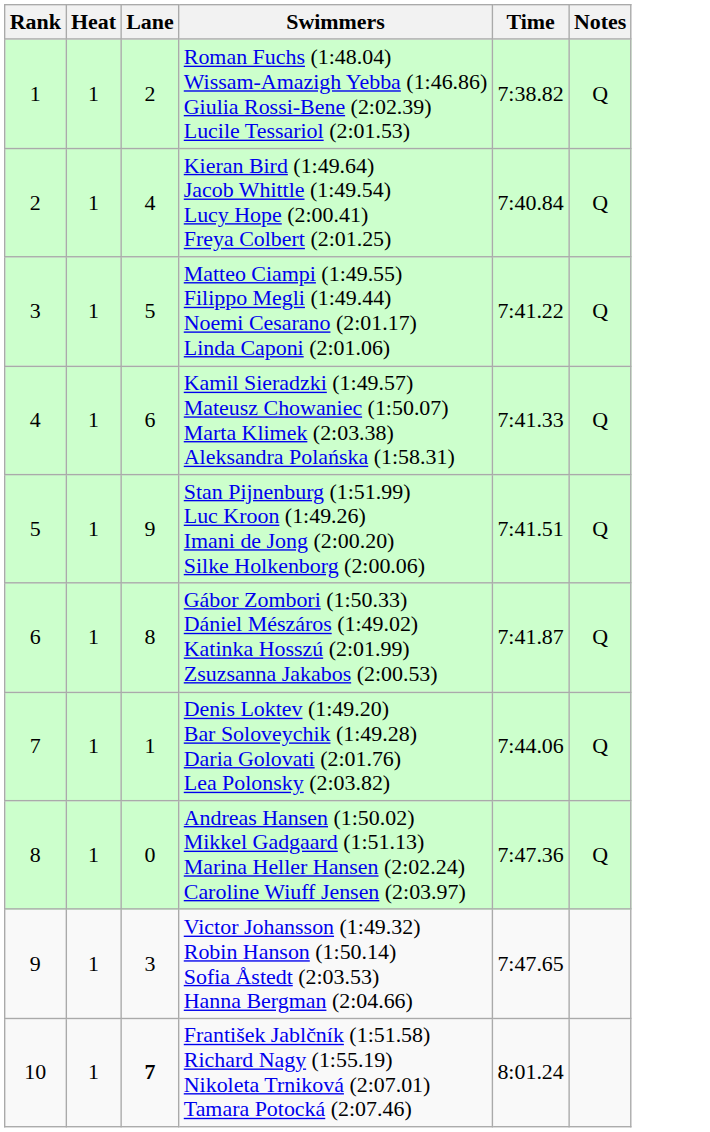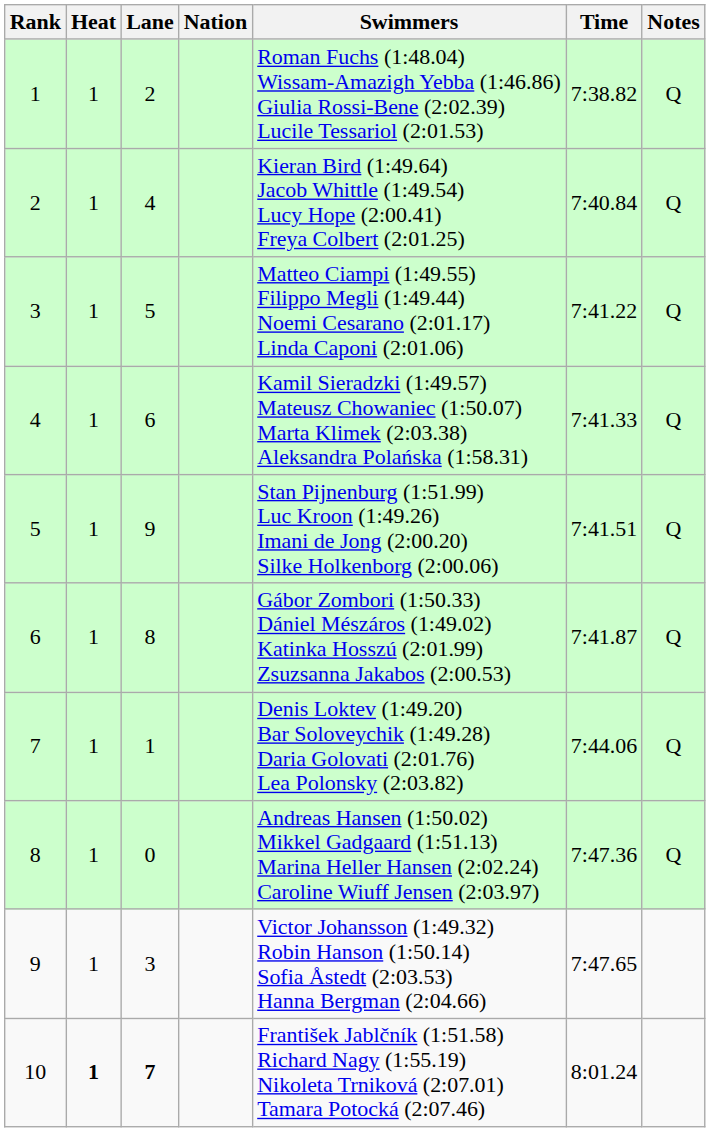+ column: Nation
10 | Heat: normal -> bold
